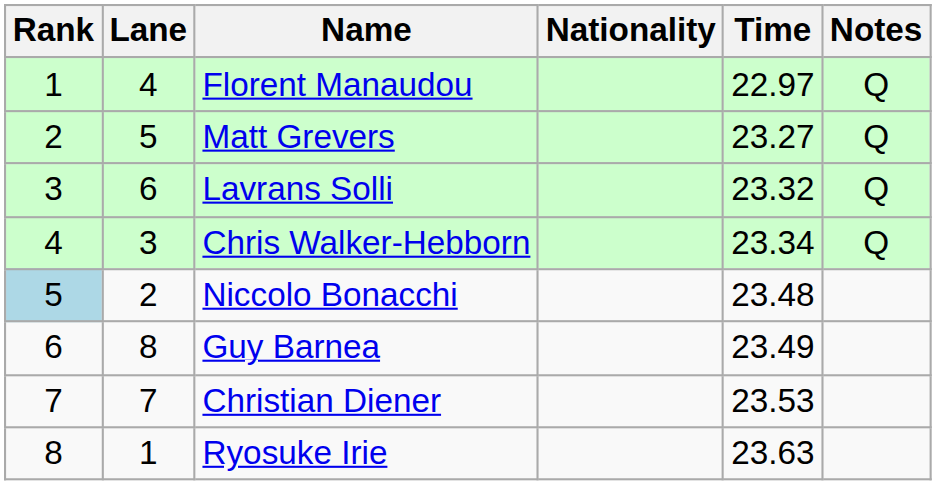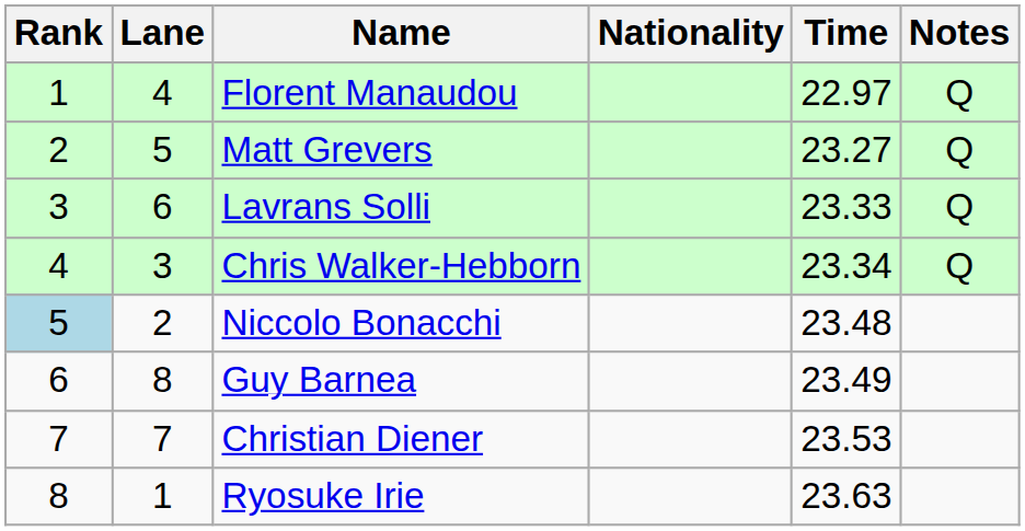Lavrans Solli | Time: 23.32 -> 23.33
